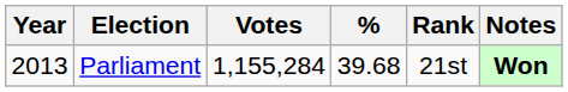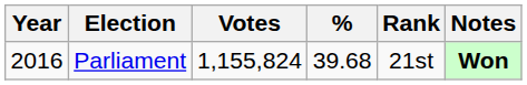Parliament | Year: 2013 -> 2016
Parliament | Votes: 1,155,284 -> 1,155,824
